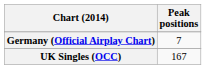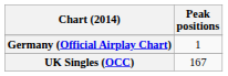Germany (Official Airplay Chart) | Peak positions: 7 -> 1
